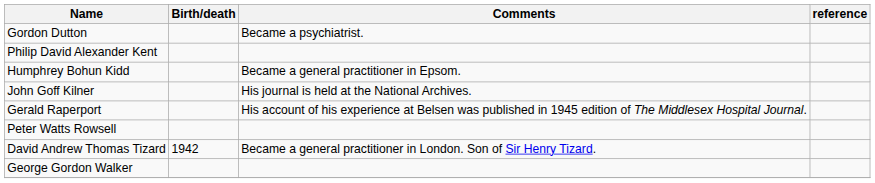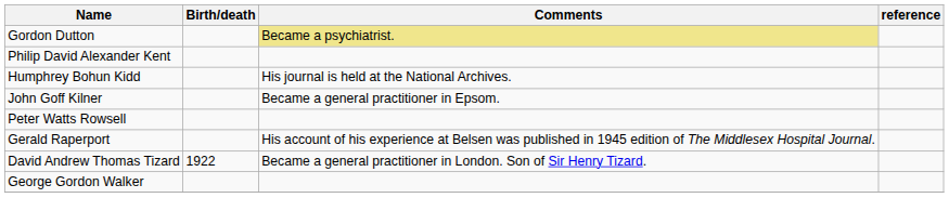Gordon Dutton | Comments: no background -> khaki background
Humphrey Bohun Kidd | Comments: Became a general practitioner in Epsom. -> His journal is held at the National Archives.
John Goff Kilner | Comments: His journal is held at the National Archives. -> Became a general practitioner in Epsom.
rows swapped: Gerald Raperport <-> Peter Watts Rowsell
David Andrew Thomas Tizard | Birth/death: 1942 -> 1922
